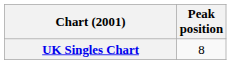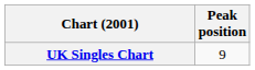UK Singles Chart | Peak position: 8 -> 9
